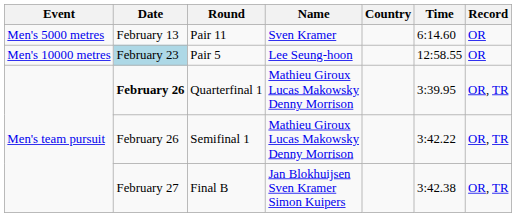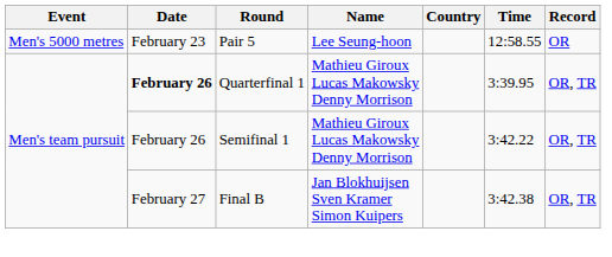- row: Men's 5000 metres | February 13 | Pair 11 | Sven Kramer | 6:14.60 | OR
Pair 5 | Event: Men's 10000 metres -> Men's 5000 metres
Pair 5 | Date: lightblue background -> no background
